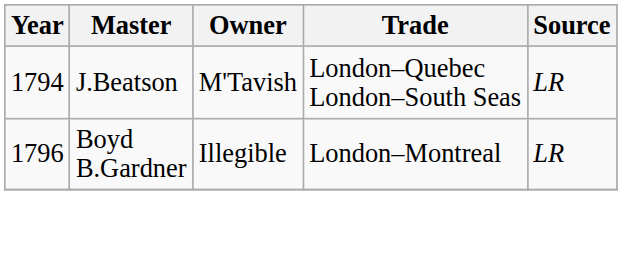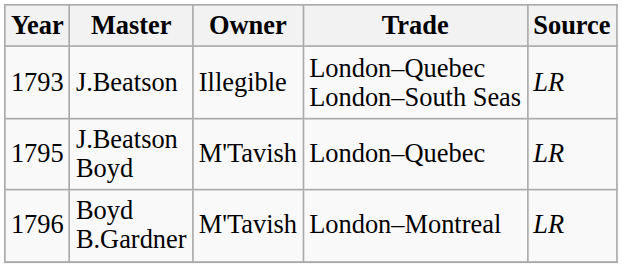J.Beatson | Year: 1794 -> 1793
J.Beatson | Owner: M'Tavish -> Illegible
+ row: 1795 | J.Beatson Boyd | M'Tavish | London–Quebec | LR
Boyd B.Gardner | Owner: Illegible -> M'Tavish
